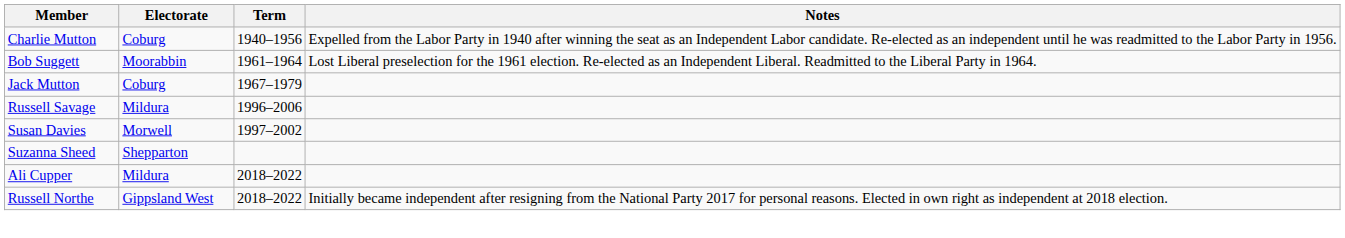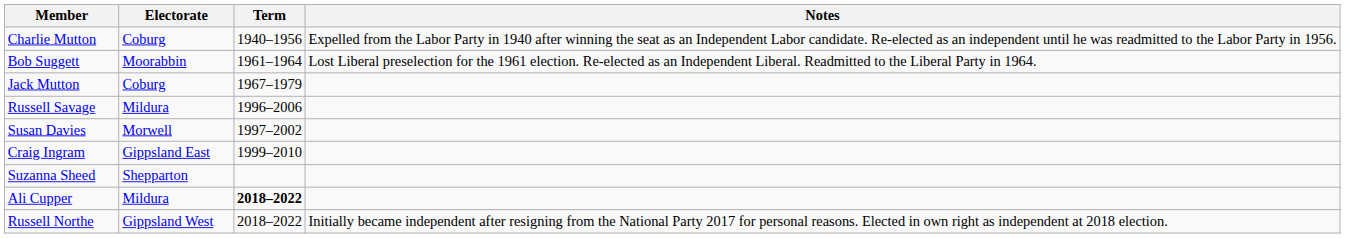+ row: Craig Ingram | Gippsland East | 1999–2010
Ali Cupper | Term: normal -> bold
